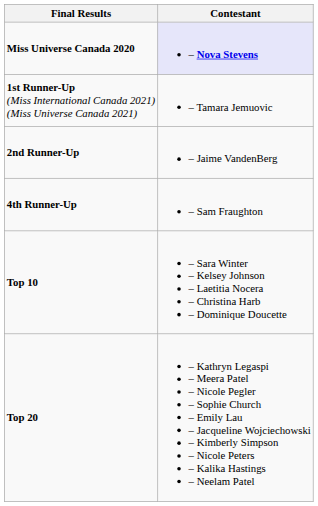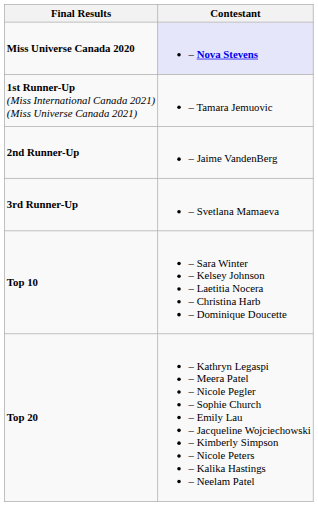+ row: 3rd Runner-Up | – Svetlana Mamaeva
- row: 4th Runner-Up | – Sam Fraughton
